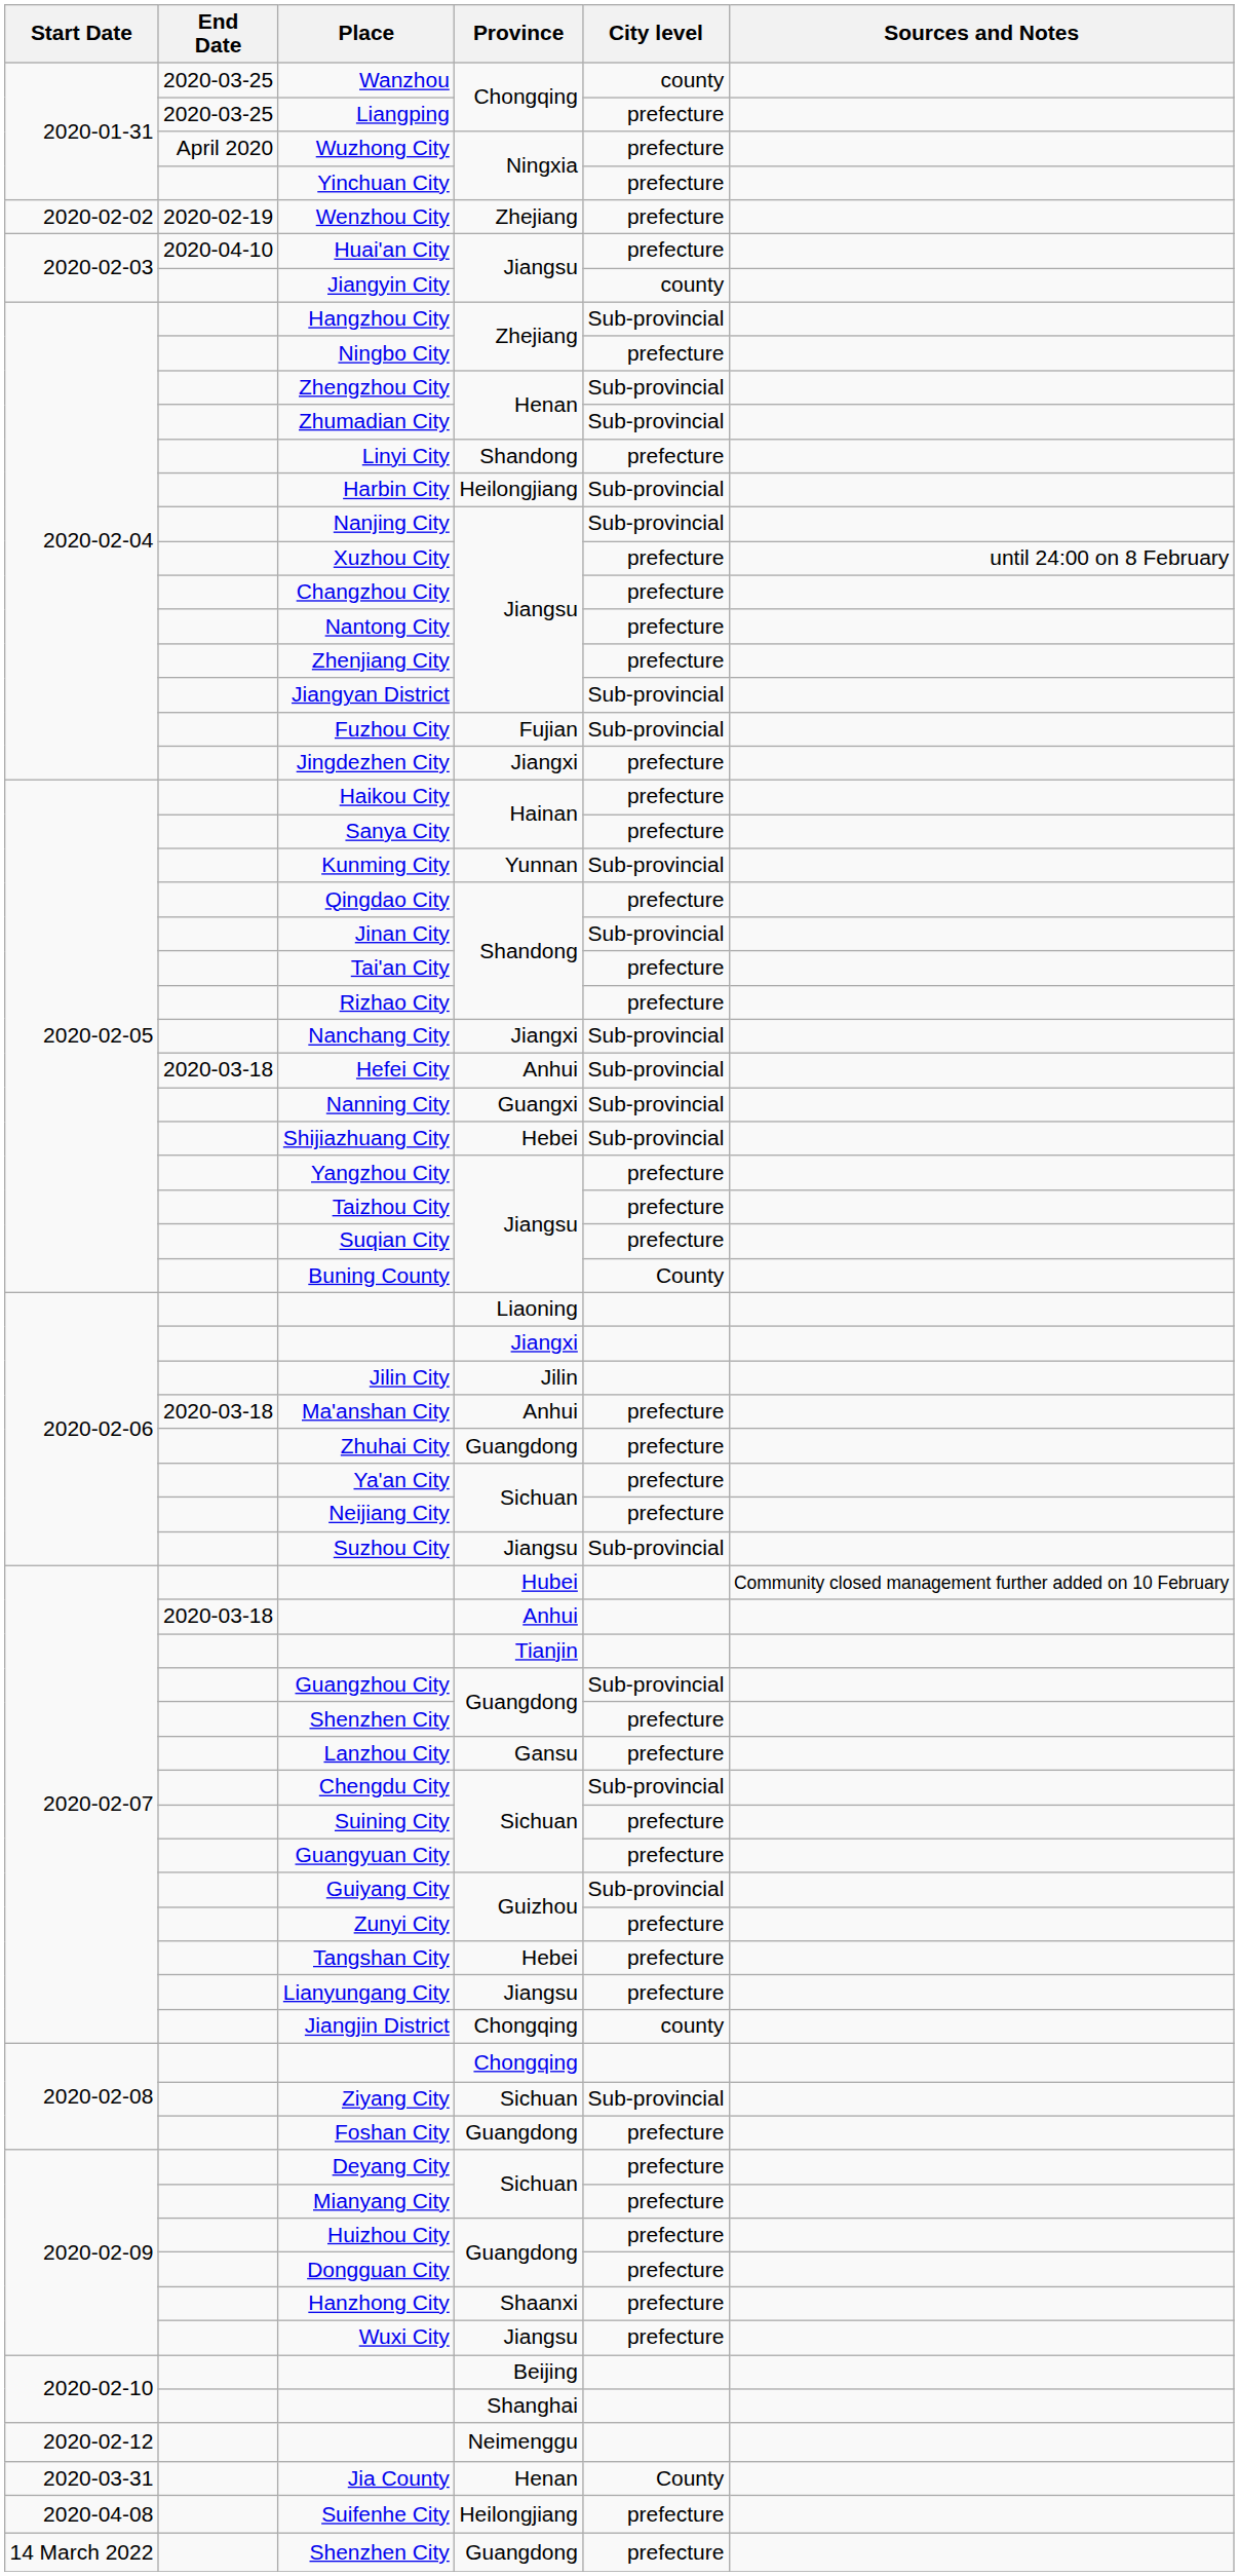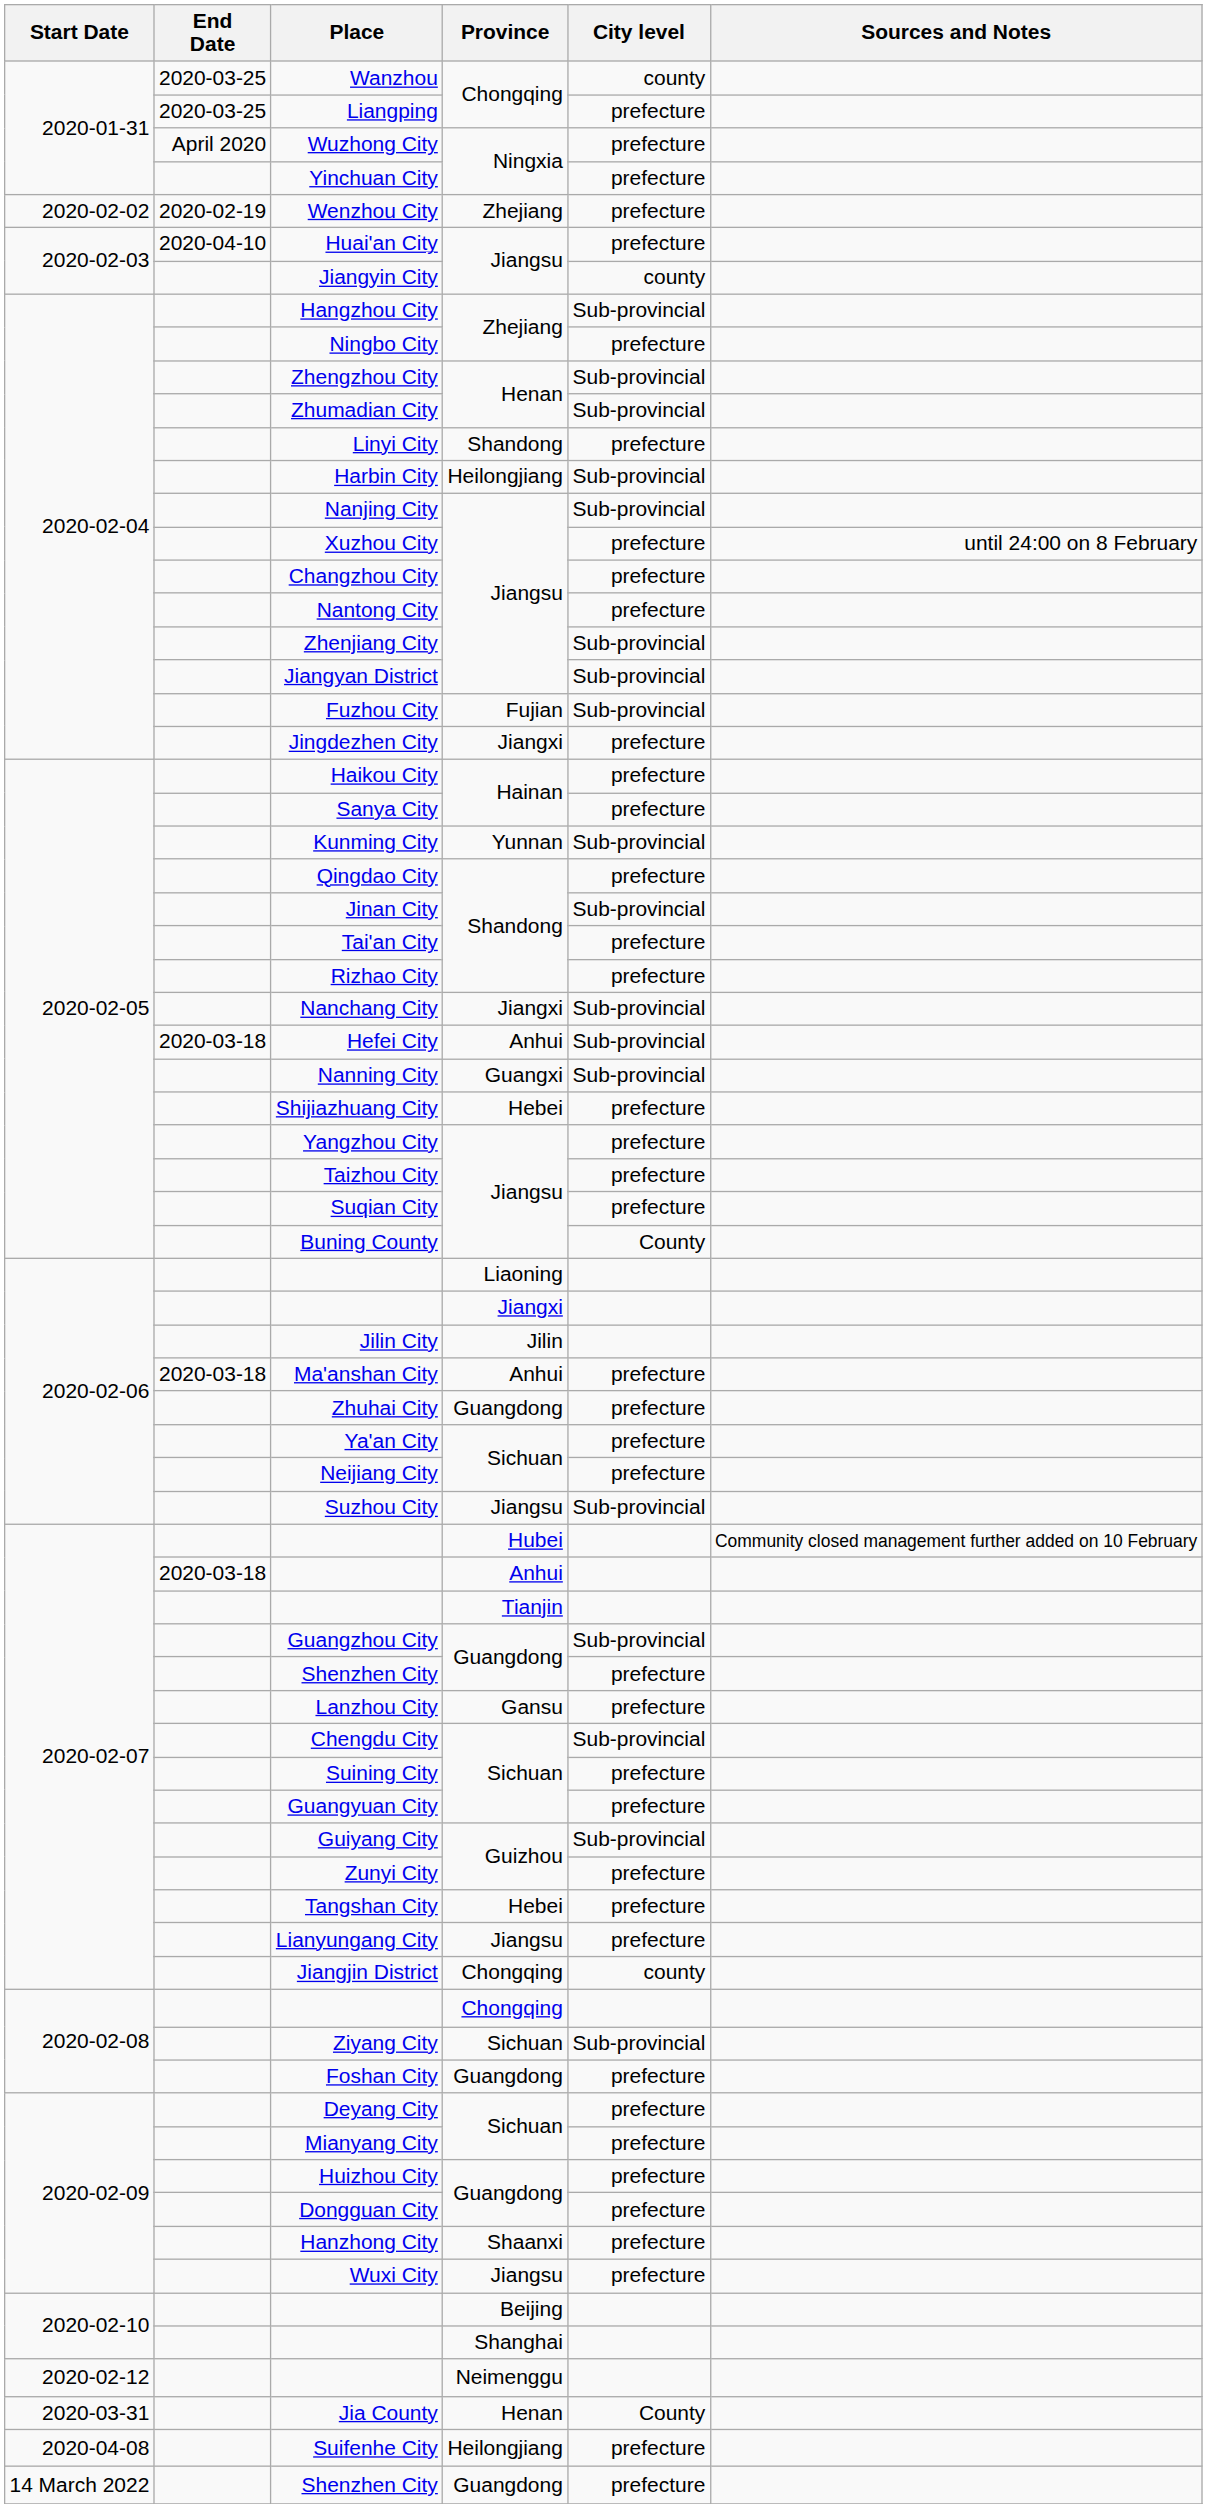Zhenjiang City | City level: prefecture -> Sub-provincial
Shijiazhuang City | City level: Sub-provincial -> prefecture
